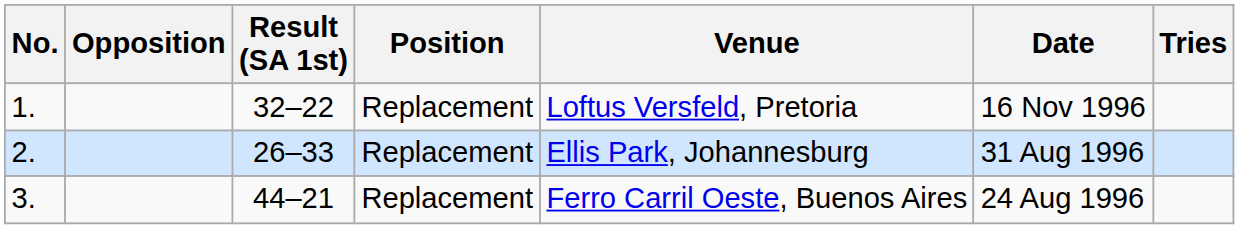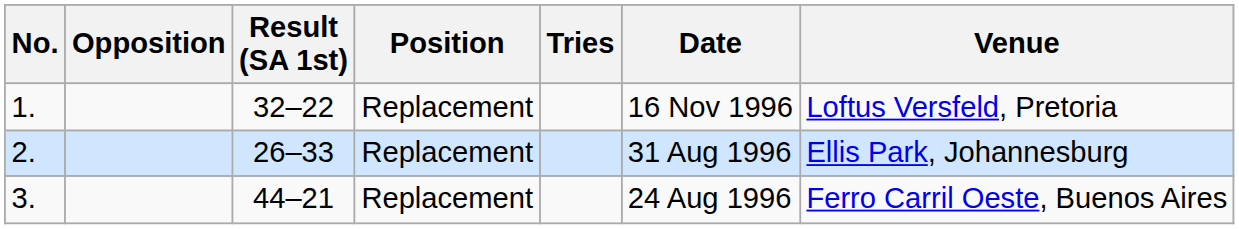columns swapped: Tries <-> Venue
